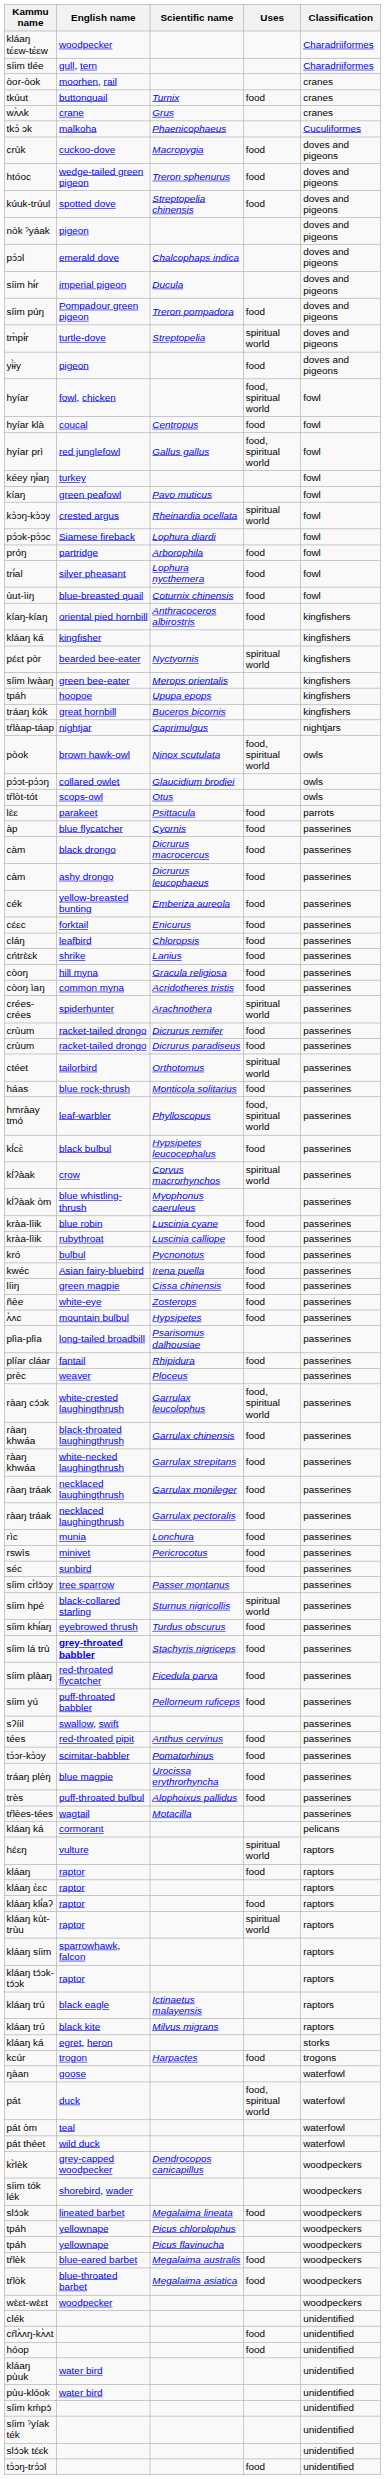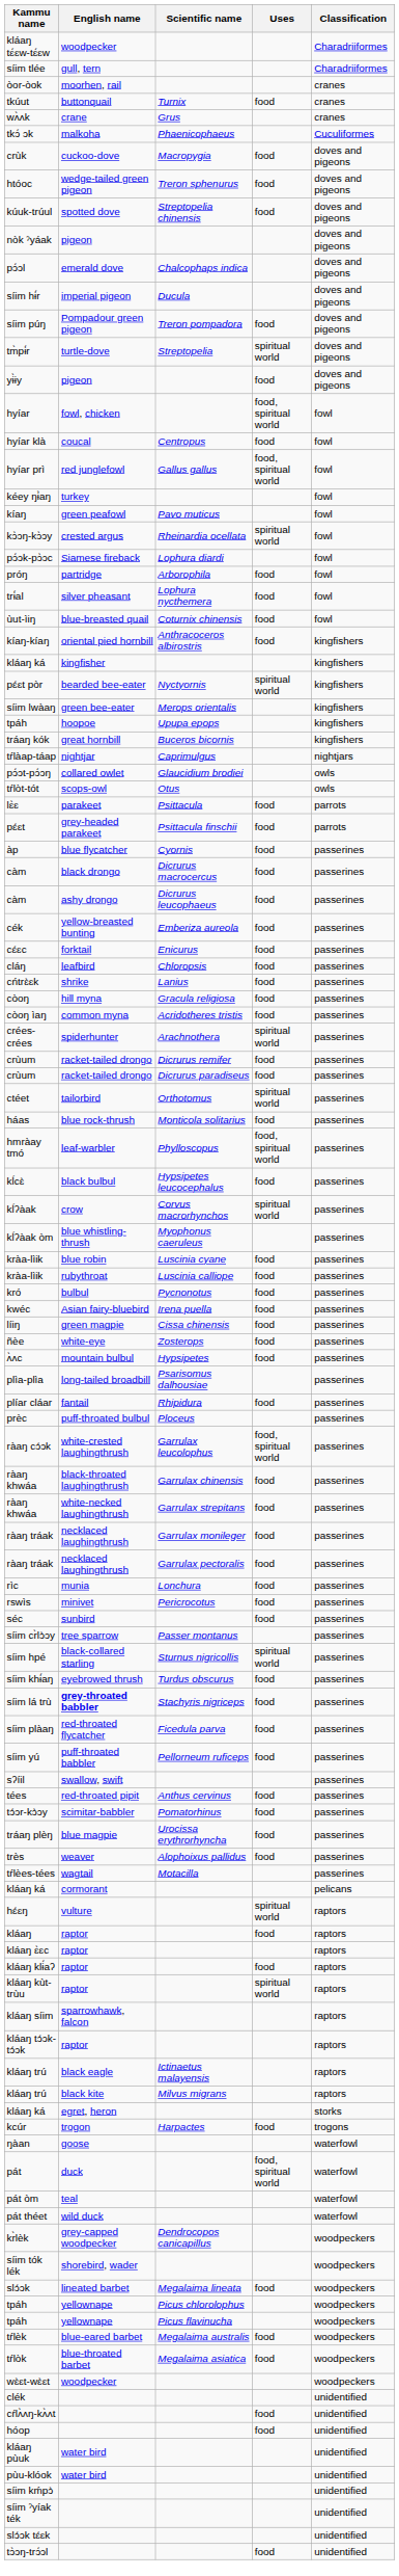- row: pòok | brown hawk-owl | Ninox scutulata | food, spiritual world | owls
+ row: pɛ́ɛt | grey-headed parakeet | Psittacula finschii | food | parrots
prèc | English name: weaver -> puff-throated bulbul
très | English name: puff-throated bulbul -> weaver
